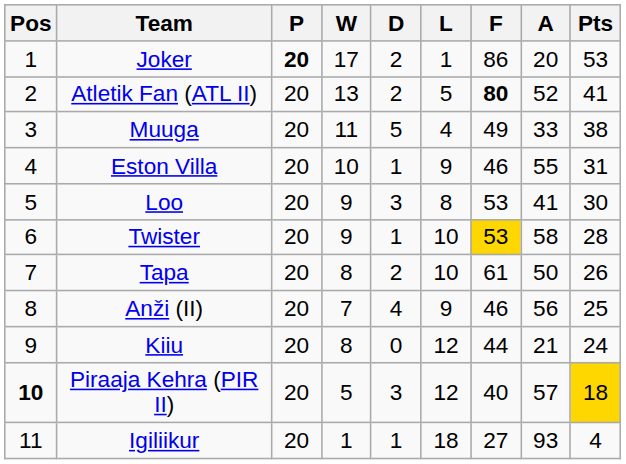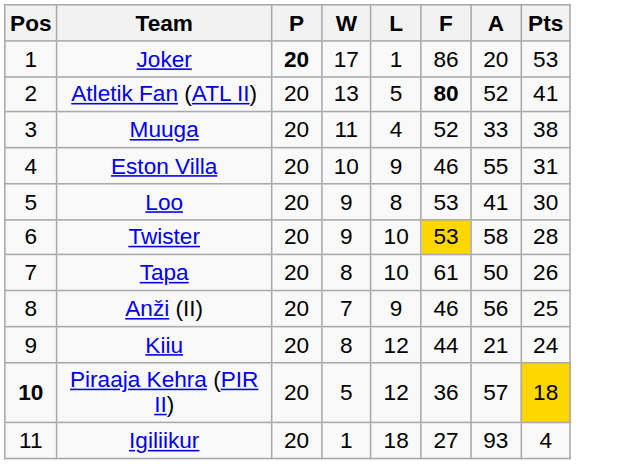- column: D | 2 | 2 | 5 | 1 | 3 | 1 | 2 | 4 | 0 | 3 | 1
Muuga | F: 49 -> 52
Piraaja Kehra (PIR II) | F: 40 -> 36
